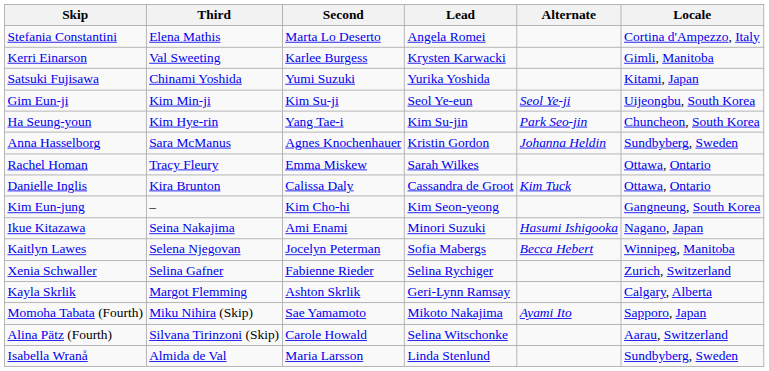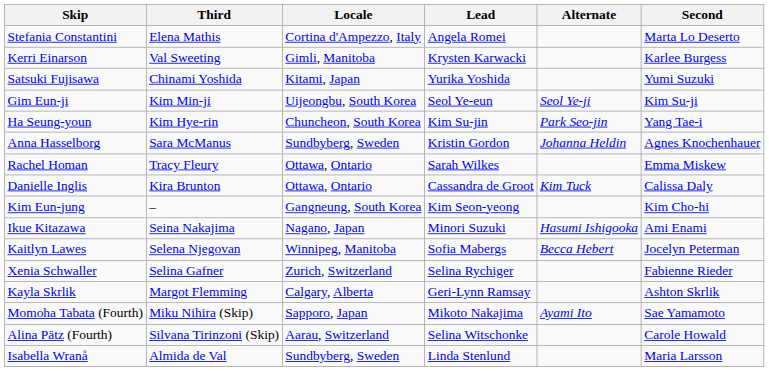columns swapped: Second <-> Locale
